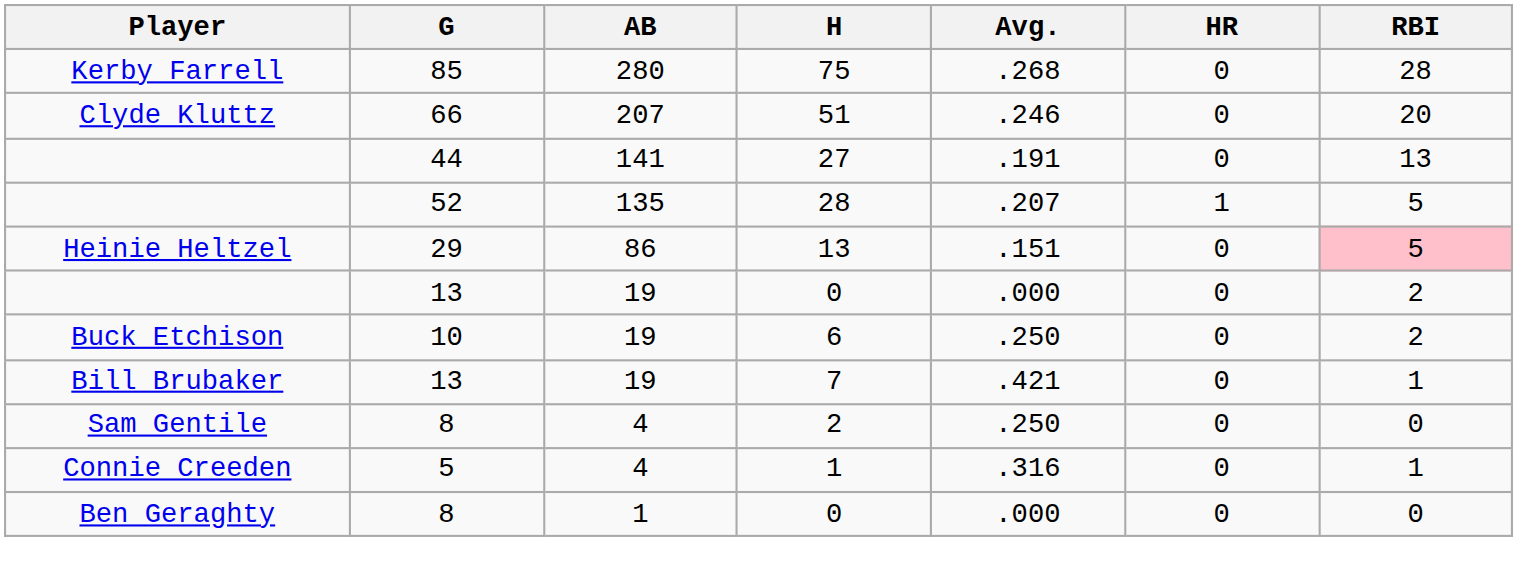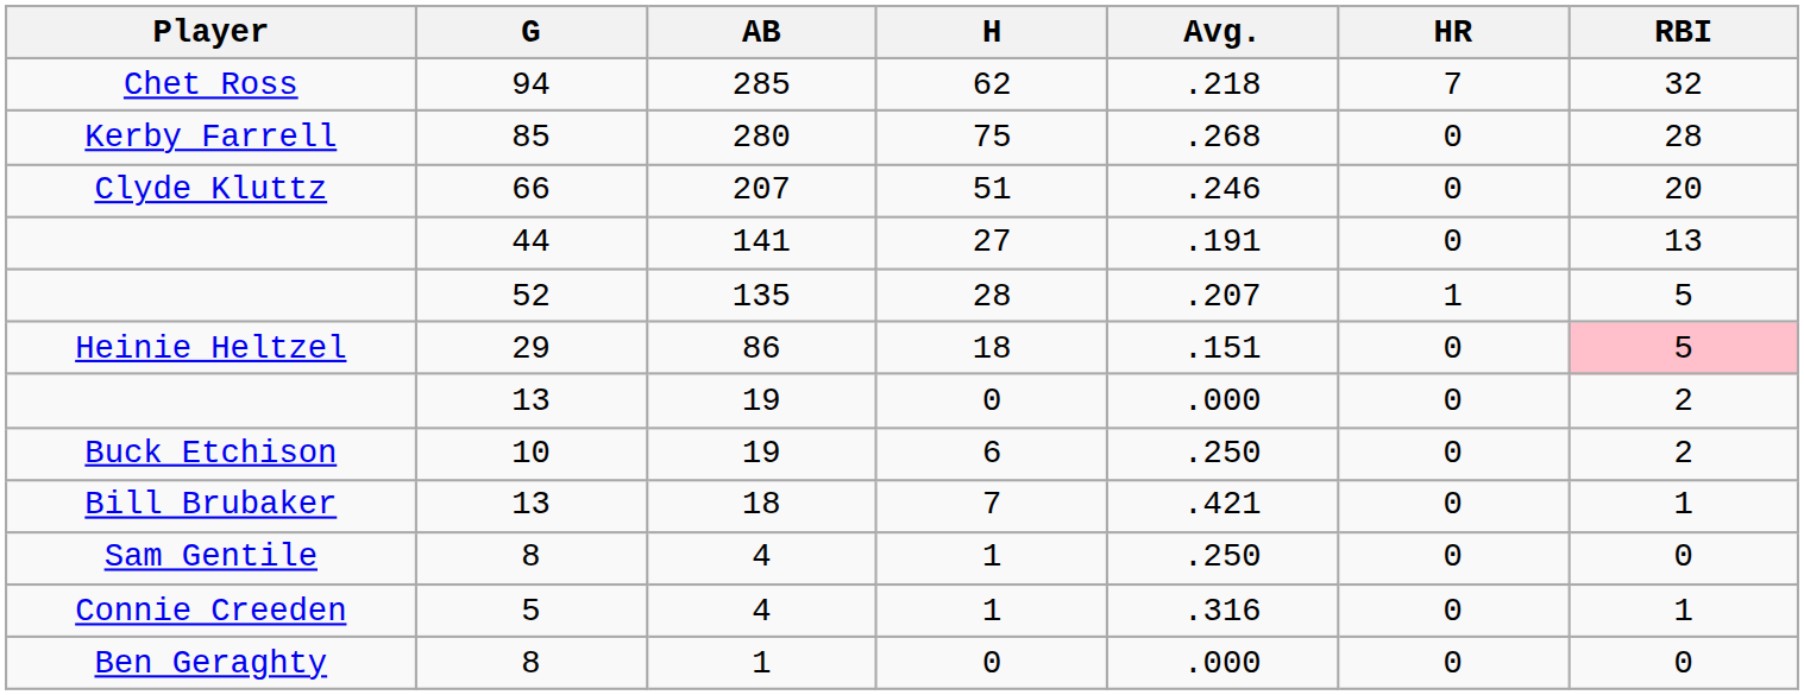+ row: Chet Ross | 94 | 285 | 62 | .218 | 7 | 32
Heinie Heltzel | H: 13 -> 18
Bill Brubaker | AB: 19 -> 18
Sam Gentile | H: 2 -> 1
